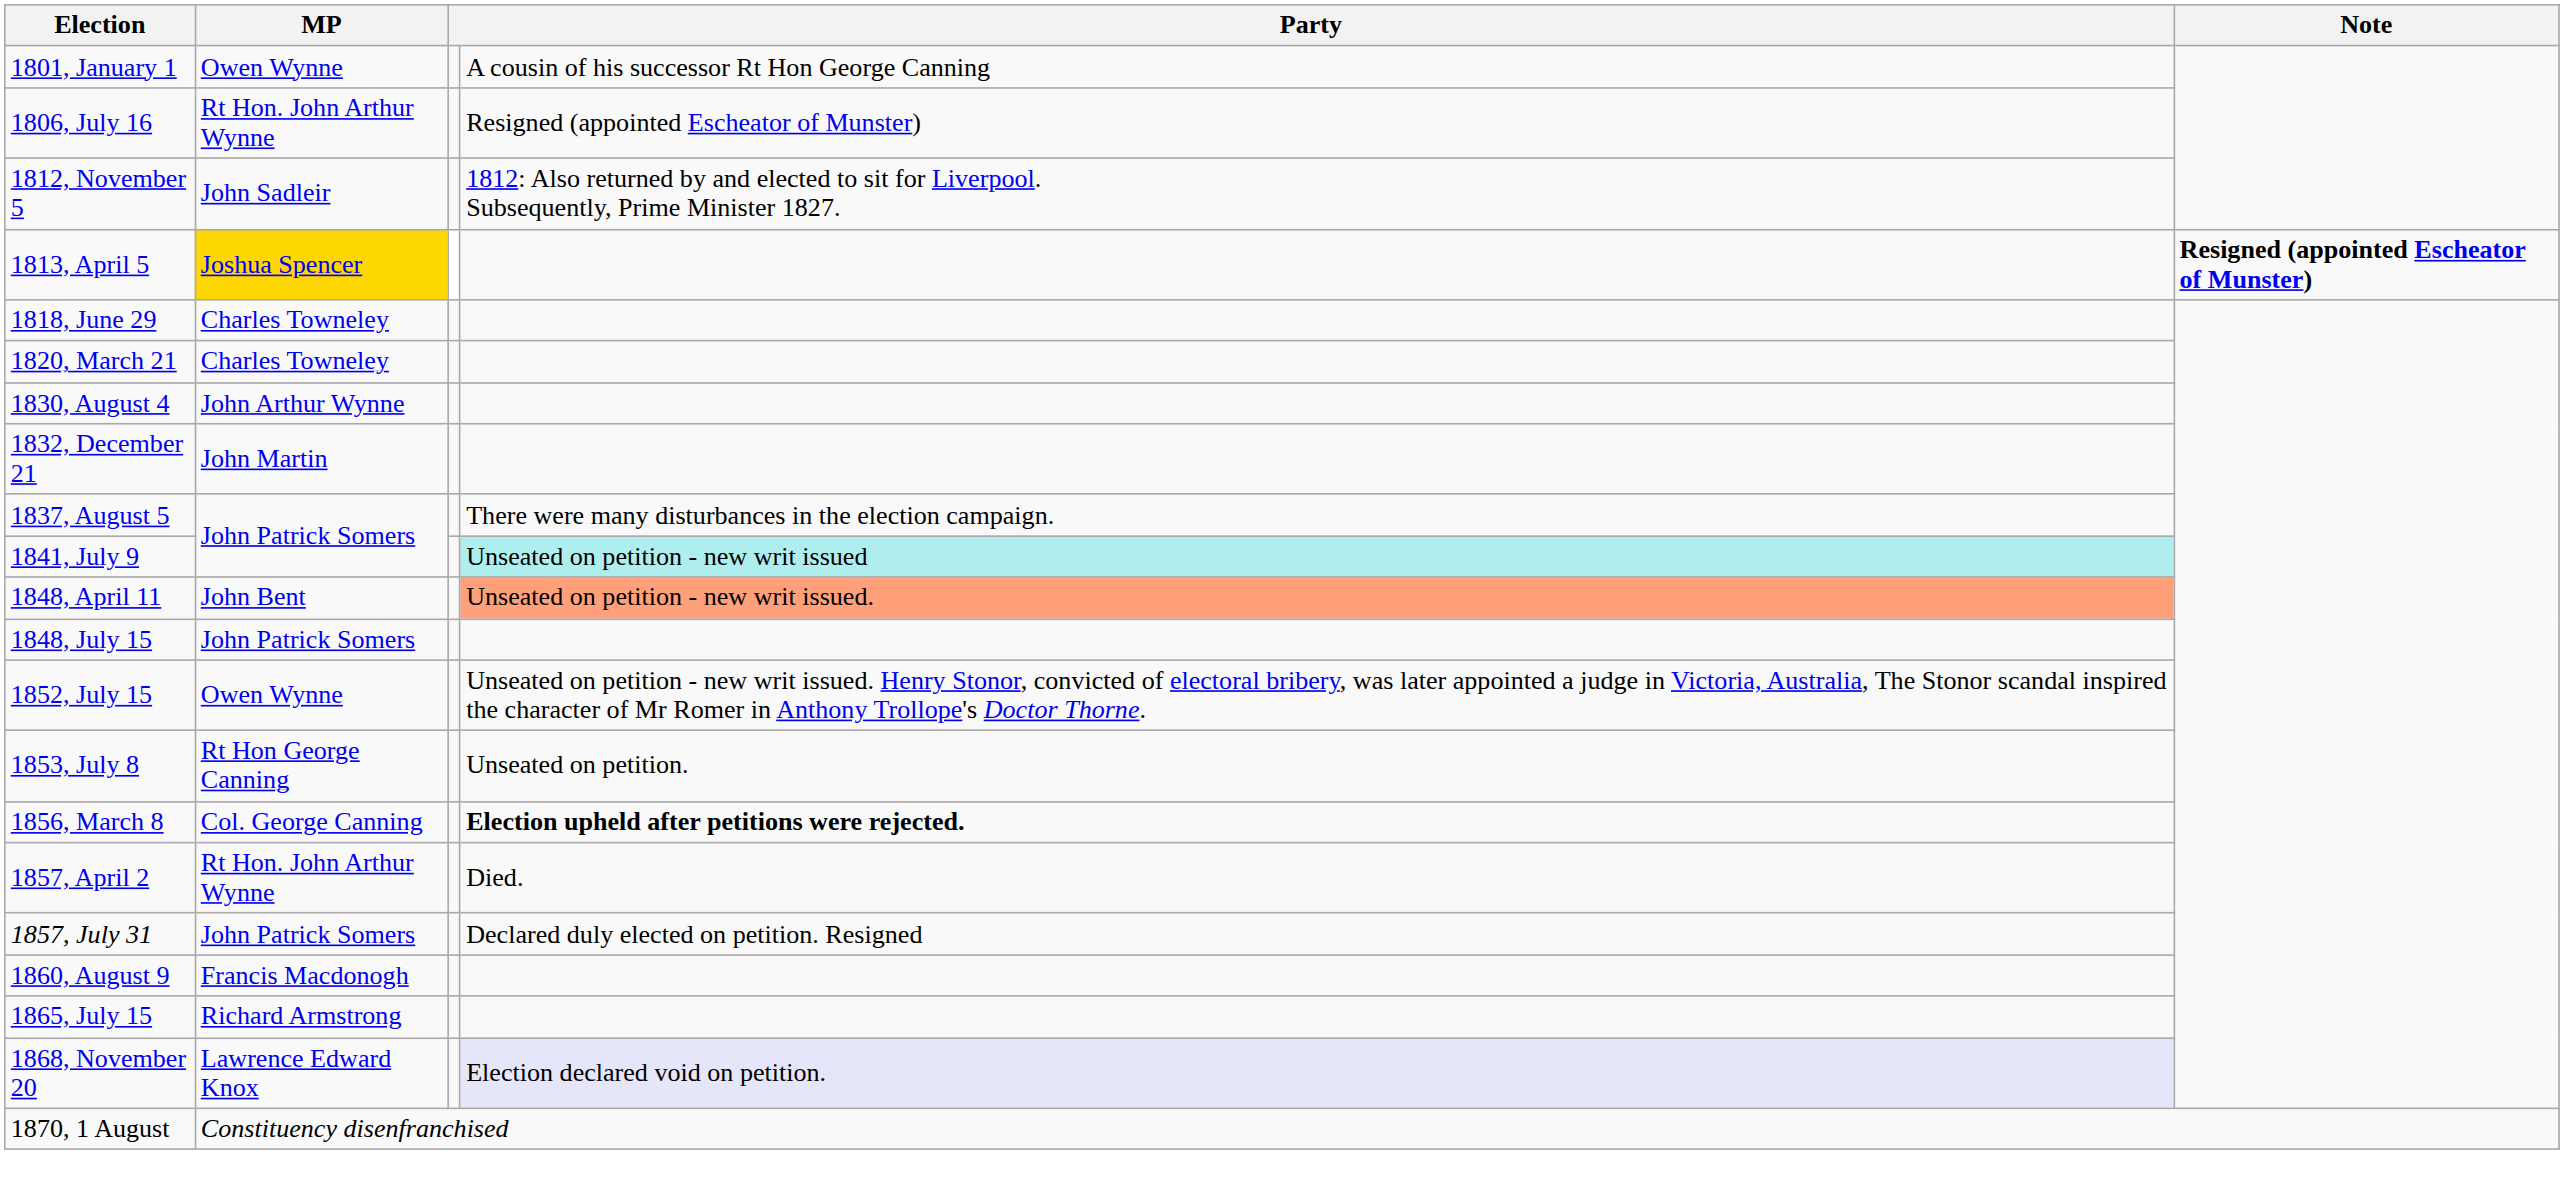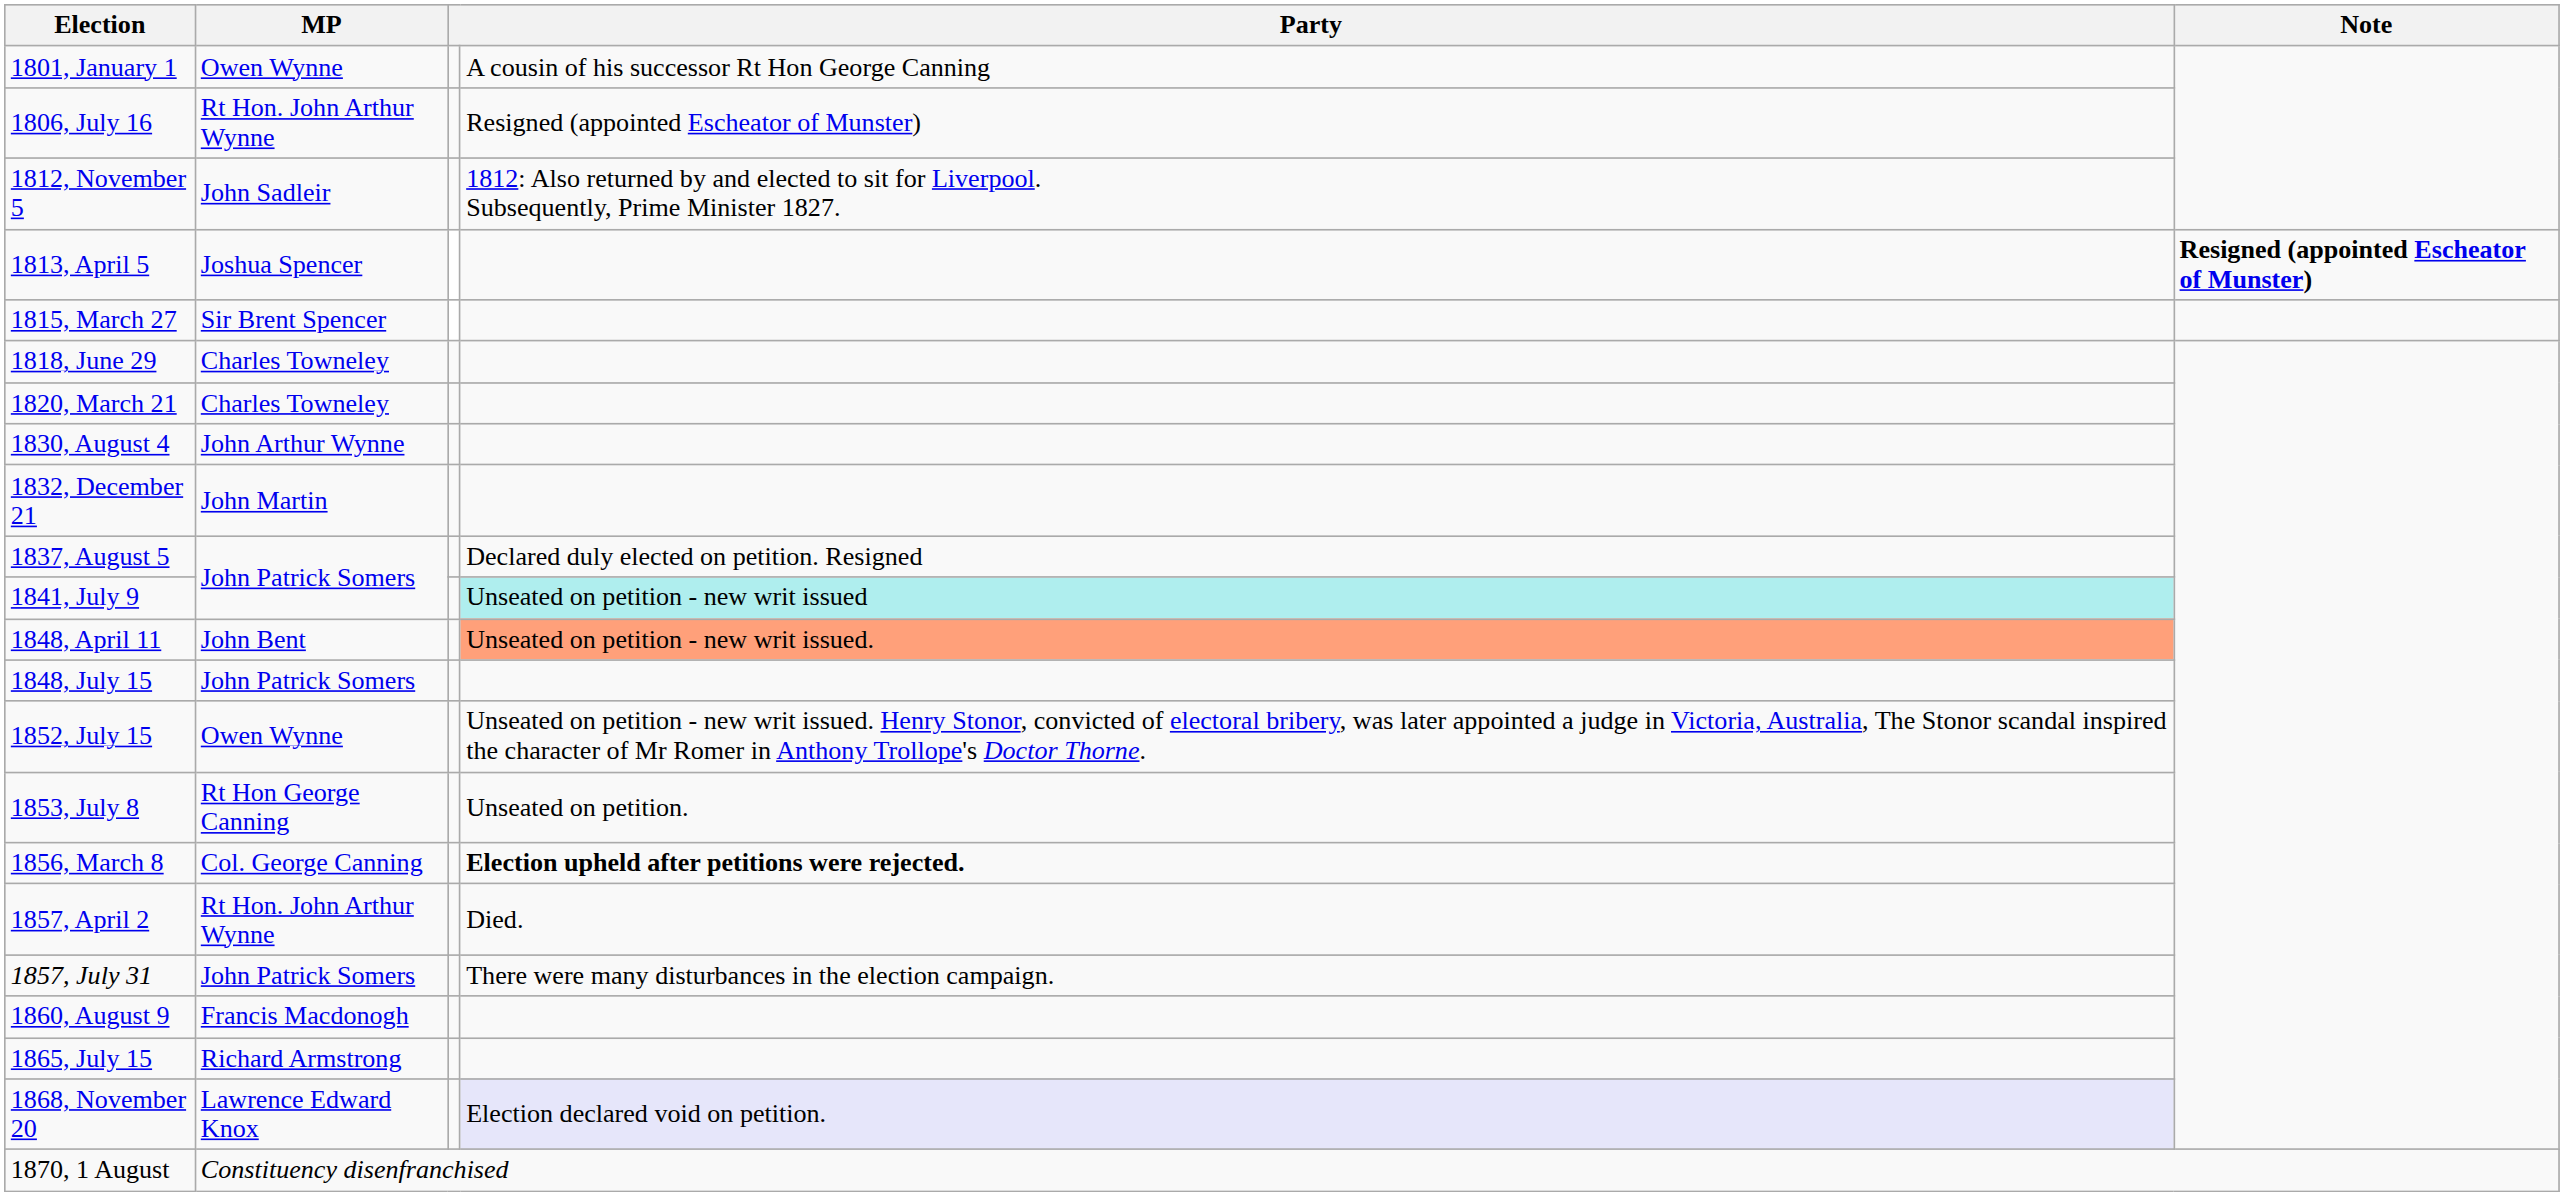1813, April 5 | MP: gold background -> no background
+ row: 1815, March 27 | Sir Brent Spencer
1837, August 5 | column 4: There were many disturbances in the election campaign. -> Declared duly elected on petition. Resigned
1857, July 31 | column 4: Declared duly elected on petition. Resigned -> There were many disturbances in the election campaign.
